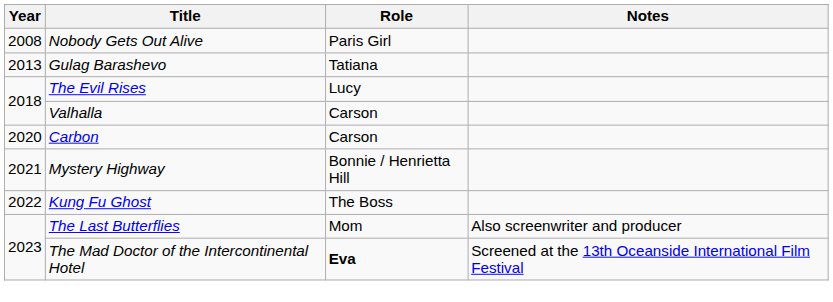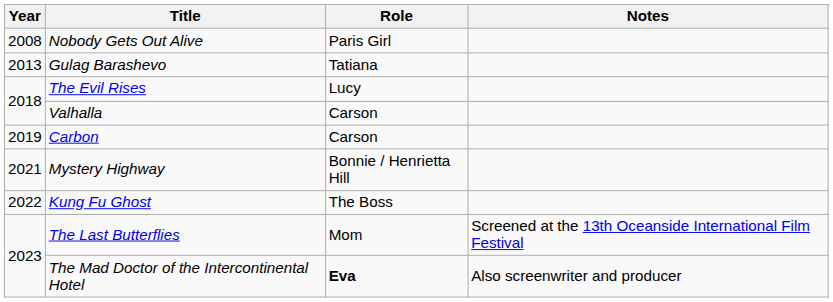Carbon | Year: 2020 -> 2019
The Last Butterflies | Notes: Also screenwriter and producer -> Screened at the 13th Oceanside International Film Festival
The Mad Doctor of the Intercontinental Hotel | Notes: Screened at the 13th Oceanside International Film Festival -> Also screenwriter and producer
